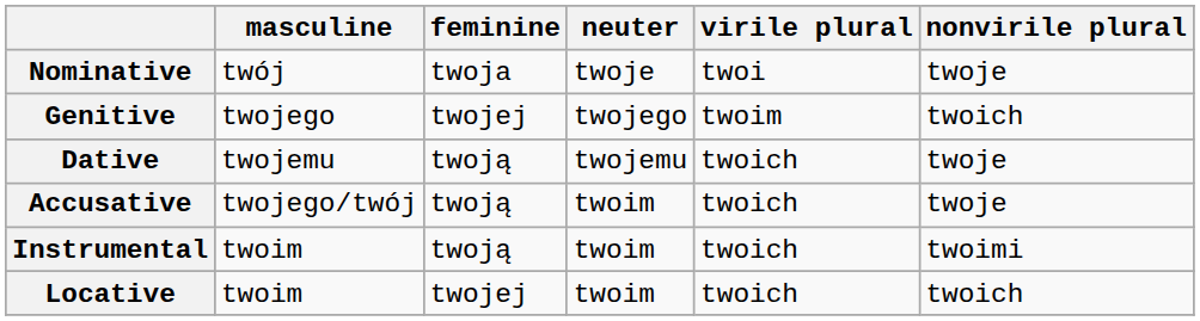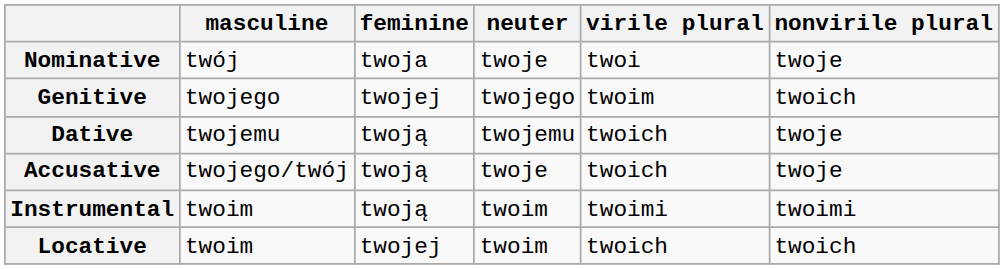Accusative | neuter: twoim -> twoje
Instrumental | virile plural: twoich -> twoimi
